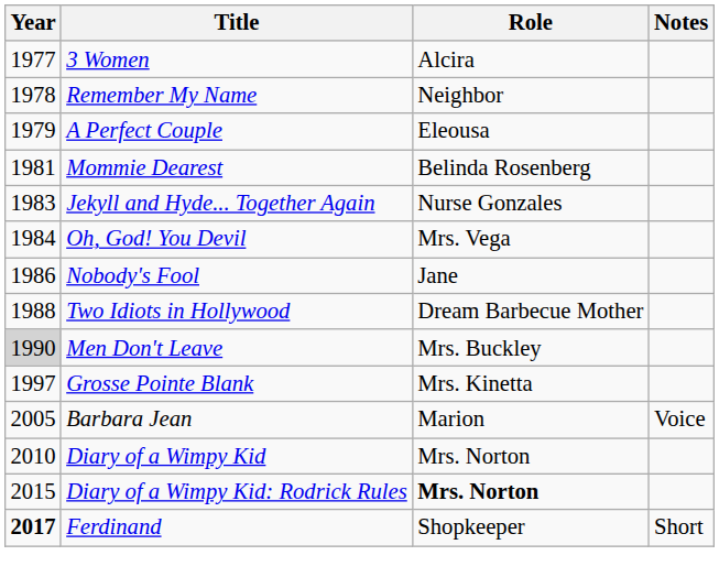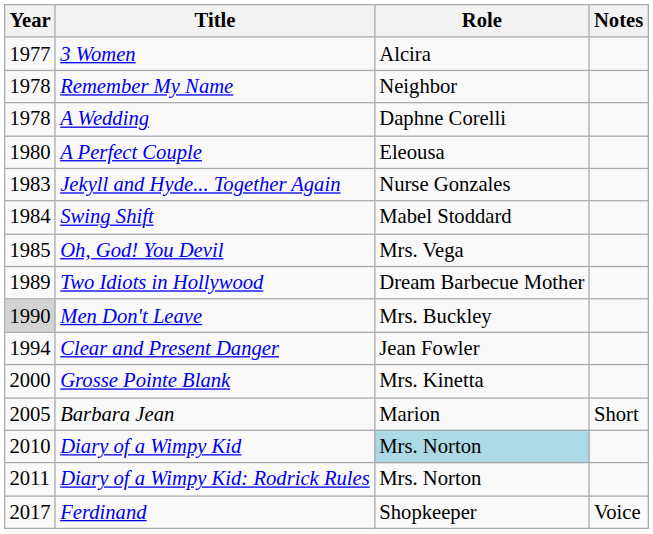+ row: 1978 | A Wedding | Daphne Corelli
A Perfect Couple | Year: 1979 -> 1980
- row: 1981 | Mommie Dearest | Belinda Rosenberg
+ row: 1984 | Swing Shift | Mabel Stoddard
Oh, God! You Devil | Year: 1984 -> 1985
- row: 1986 | Nobody's Fool | Jane
Two Idiots in Hollywood | Year: 1988 -> 1989
+ row: 1994 | Clear and Present Danger | Jean Fowler
Grosse Pointe Blank | Year: 1997 -> 2000
Barbara Jean | Notes: Voice -> Short
Diary of a Wimpy Kid | Role: no background -> lightblue background
Diary of a Wimpy Kid: Rodrick Rules | Year: 2015 -> 2011
Diary of a Wimpy Kid: Rodrick Rules | Role: bold -> normal
Ferdinand | Year: bold -> normal
Ferdinand | Notes: Short -> Voice
